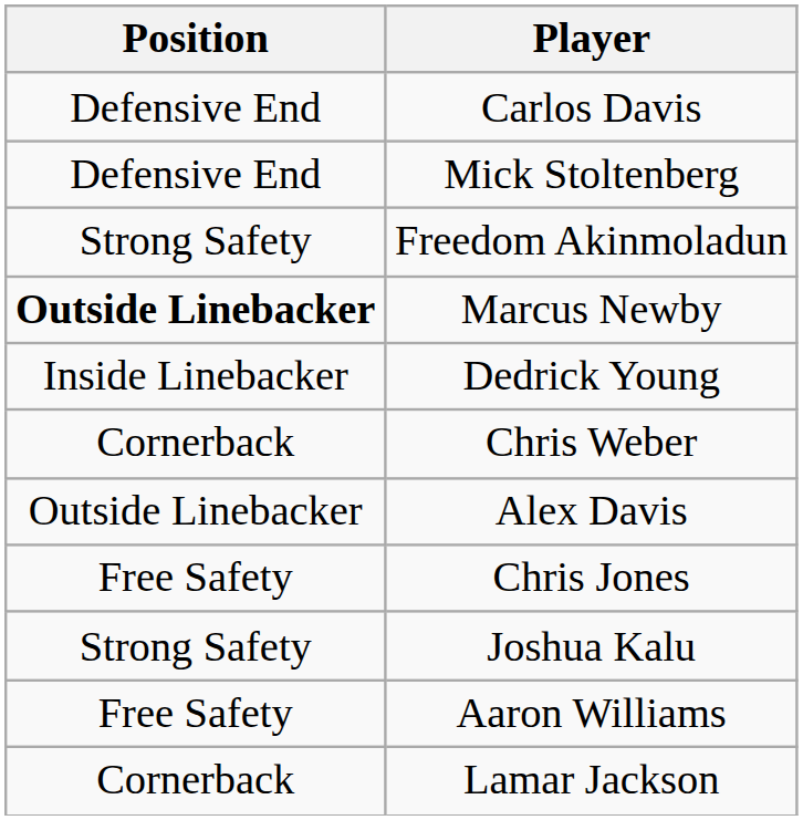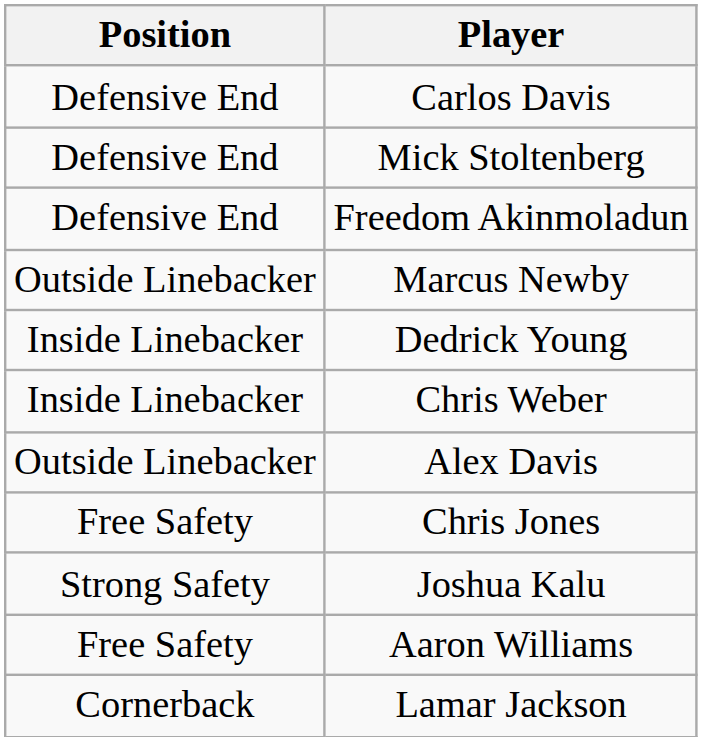Freedom Akinmoladun | Position: Strong Safety -> Defensive End
Marcus Newby | Position: bold -> normal
Chris Weber | Position: Cornerback -> Inside Linebacker
